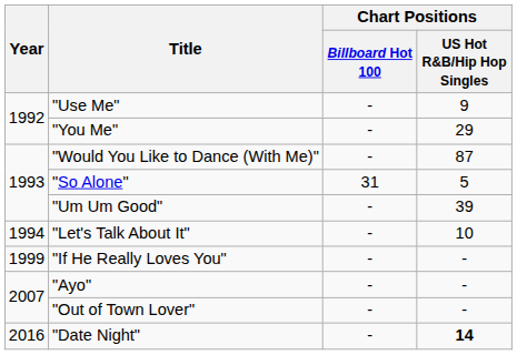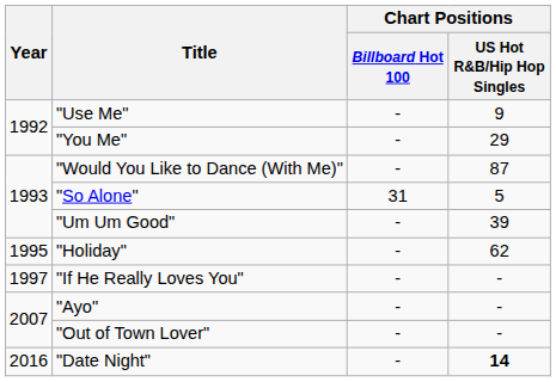- row: 1994 | "Let's Talk About It" | - | 10
+ row: 1995 | "Holiday" | - | 62
"If He Really Loves You" | Year: 1999 -> 1997
